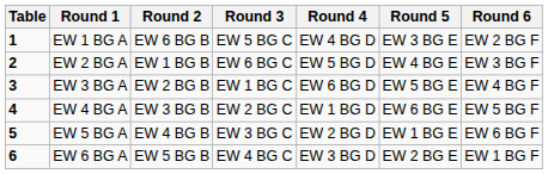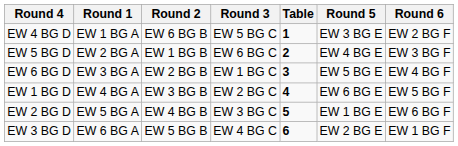columns swapped: Table <-> Round 4
